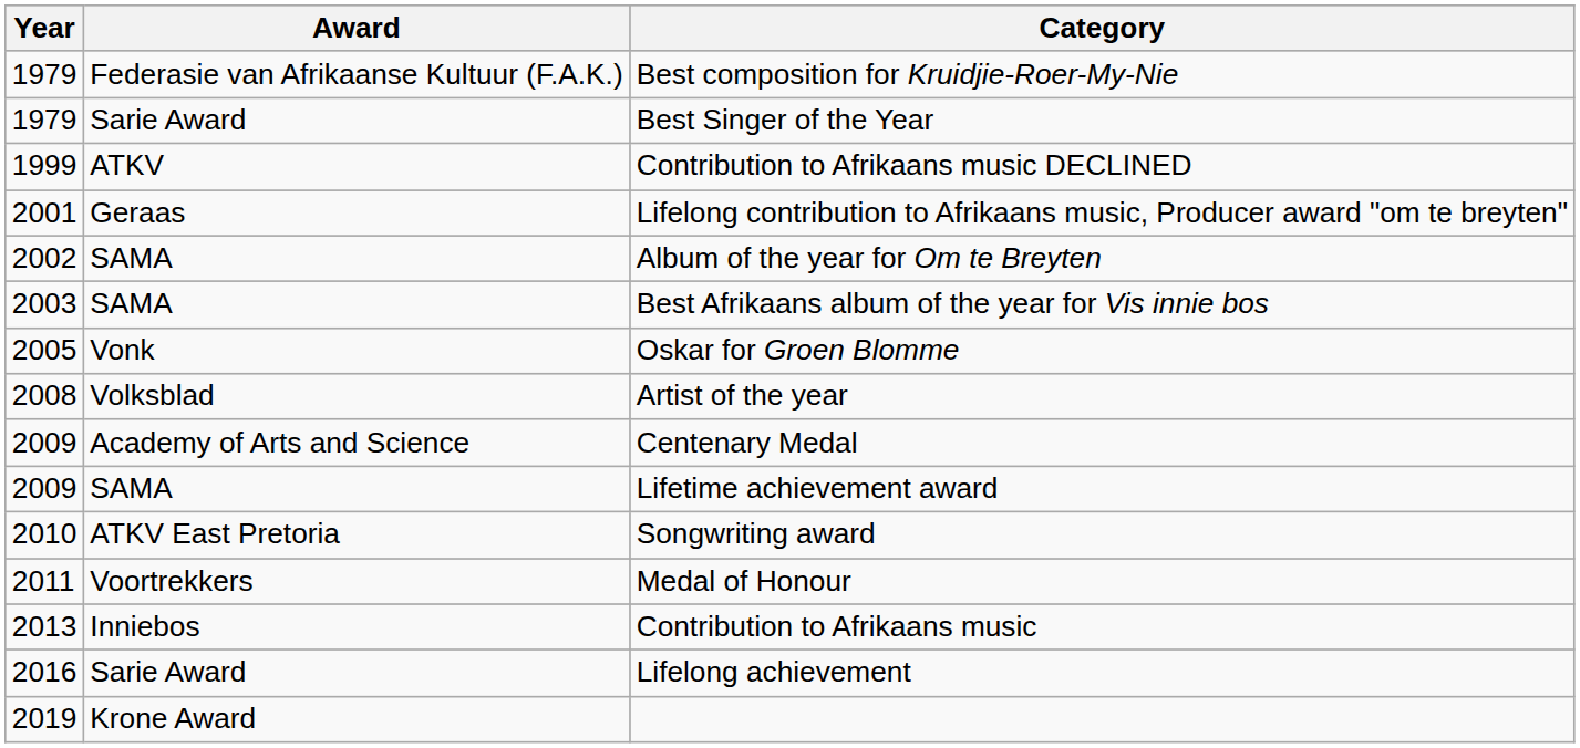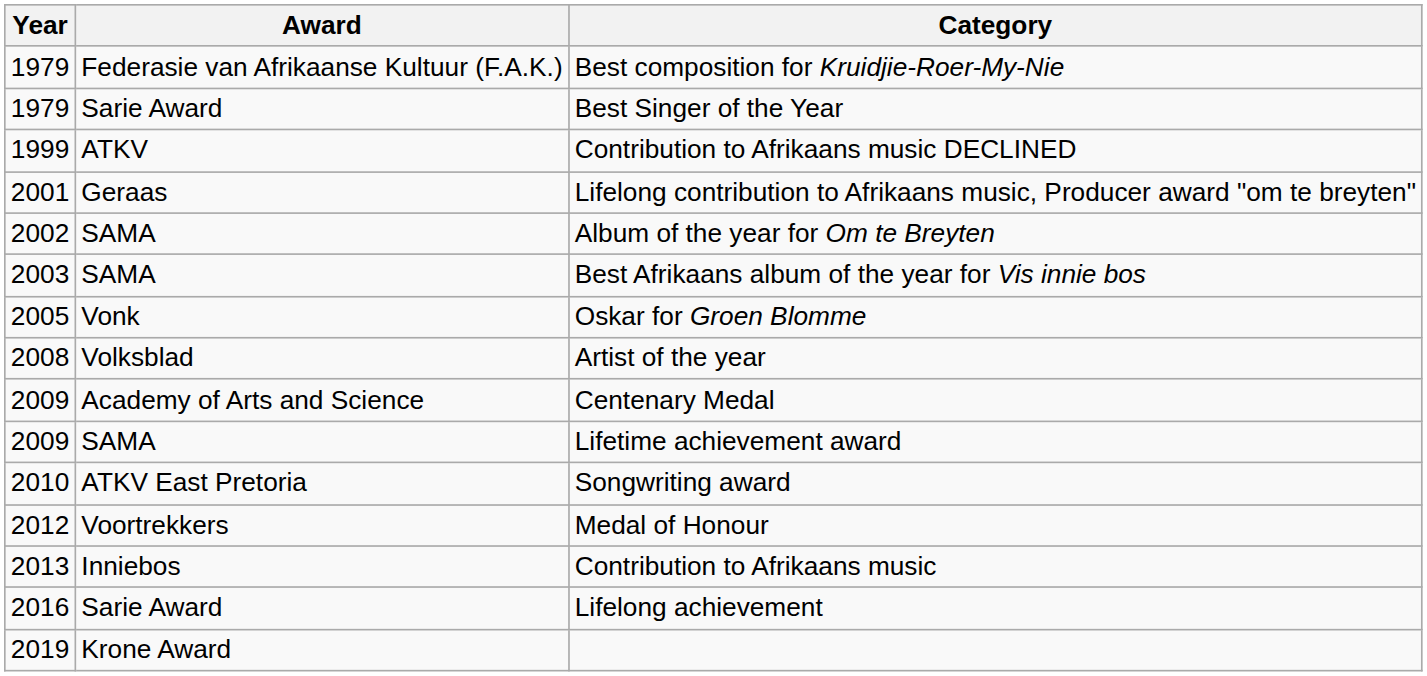Medal of Honour | Year: 2011 -> 2012
